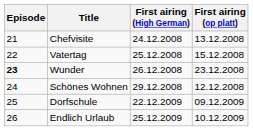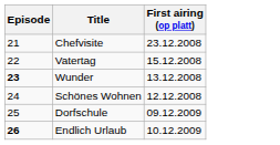- column: First airing (High German) | 24.12.2008 | 25.12.2008 | 26.12.2008 | 29.12.2008 | 22.12.2009 | 25.12.2009
Chefvisite | First airing (op platt): 13.12.2008 -> 23.12.2008
Wunder | First airing (op platt): 23.12.2008 -> 13.12.2008
Endlich Urlaub | Episode: normal -> bold
